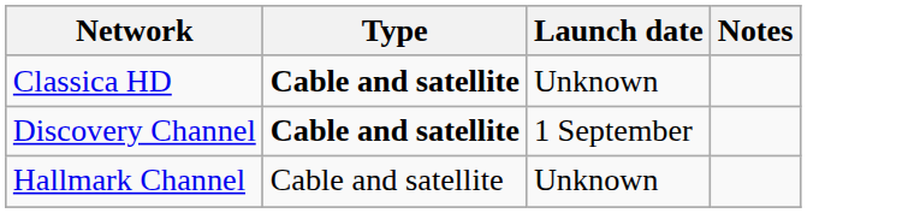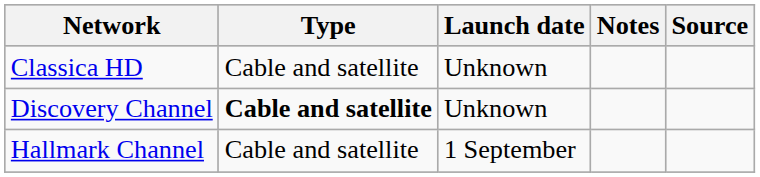+ column: Source
Classica HD | Type: bold -> normal
Discovery Channel | Launch date: 1 September -> Unknown
Hallmark Channel | Launch date: Unknown -> 1 September
